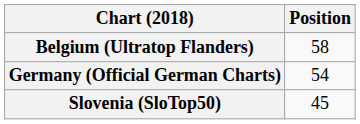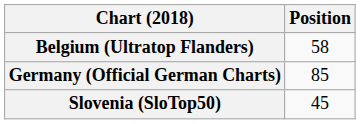Germany (Official German Charts) | Position: 54 -> 85
